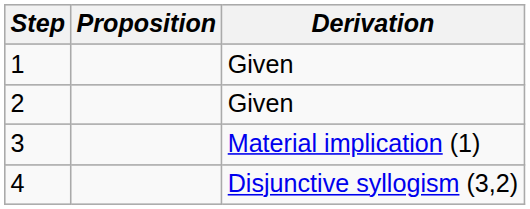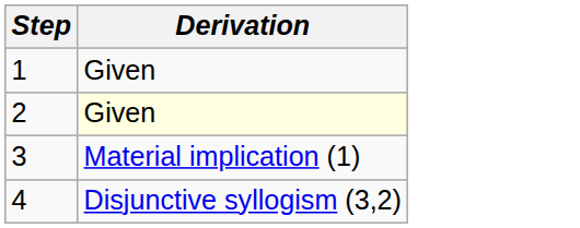- column: Proposition
2 | Derivation: no background -> lightyellow background
